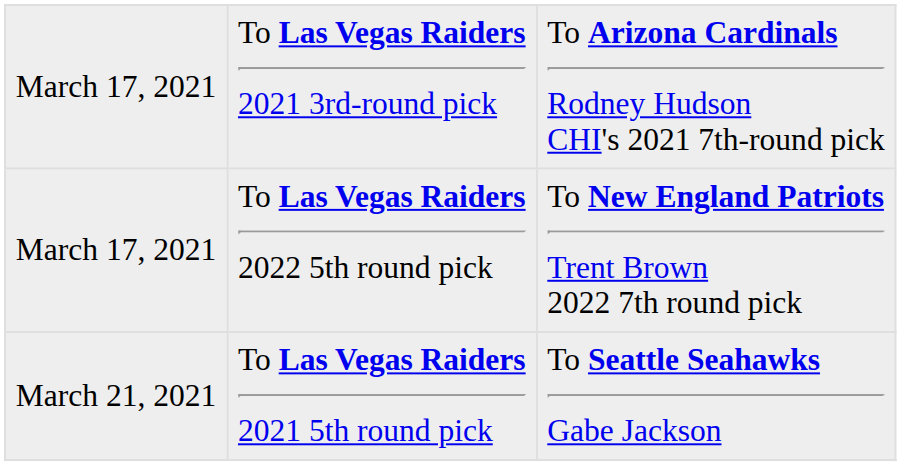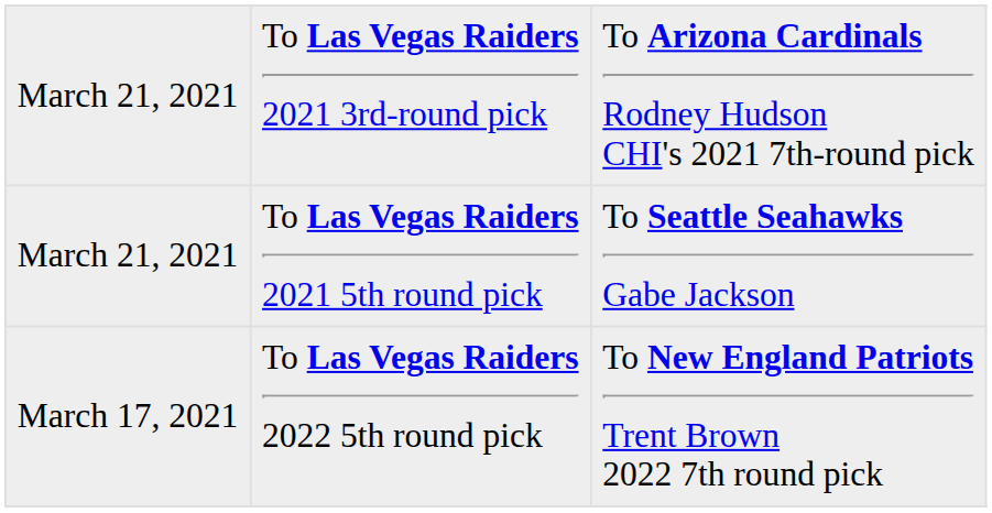To Las Vegas Raiders 2021 3rd-round pick | column 1: March 17, 2021 -> March 21, 2021
rows swapped: To Las Vegas Raiders 2022 5th round pick <-> To Las Vegas Raiders 2021 5th round pick
